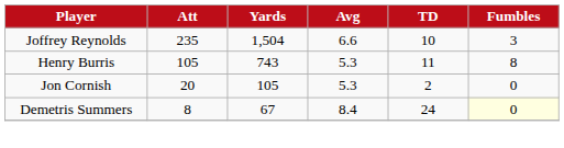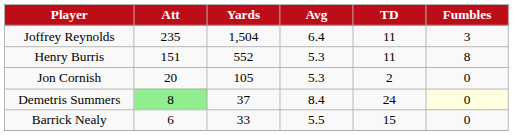Joffrey Reynolds | Avg: 6.6 -> 6.4
Joffrey Reynolds | TD: 10 -> 11
Henry Burris | Att: 105 -> 151
Henry Burris | Yards: 743 -> 552
Demetris Summers | Att: no background -> lightgreen background
Demetris Summers | Yards: 67 -> 37
+ row: Barrick Nealy | 6 | 33 | 5.5 | 15 | 0
